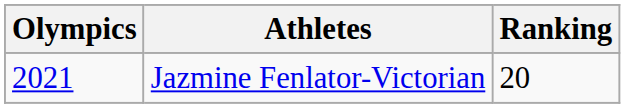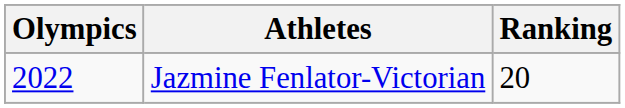Jazmine Fenlator-Victorian | Olympics: 2021 -> 2022
